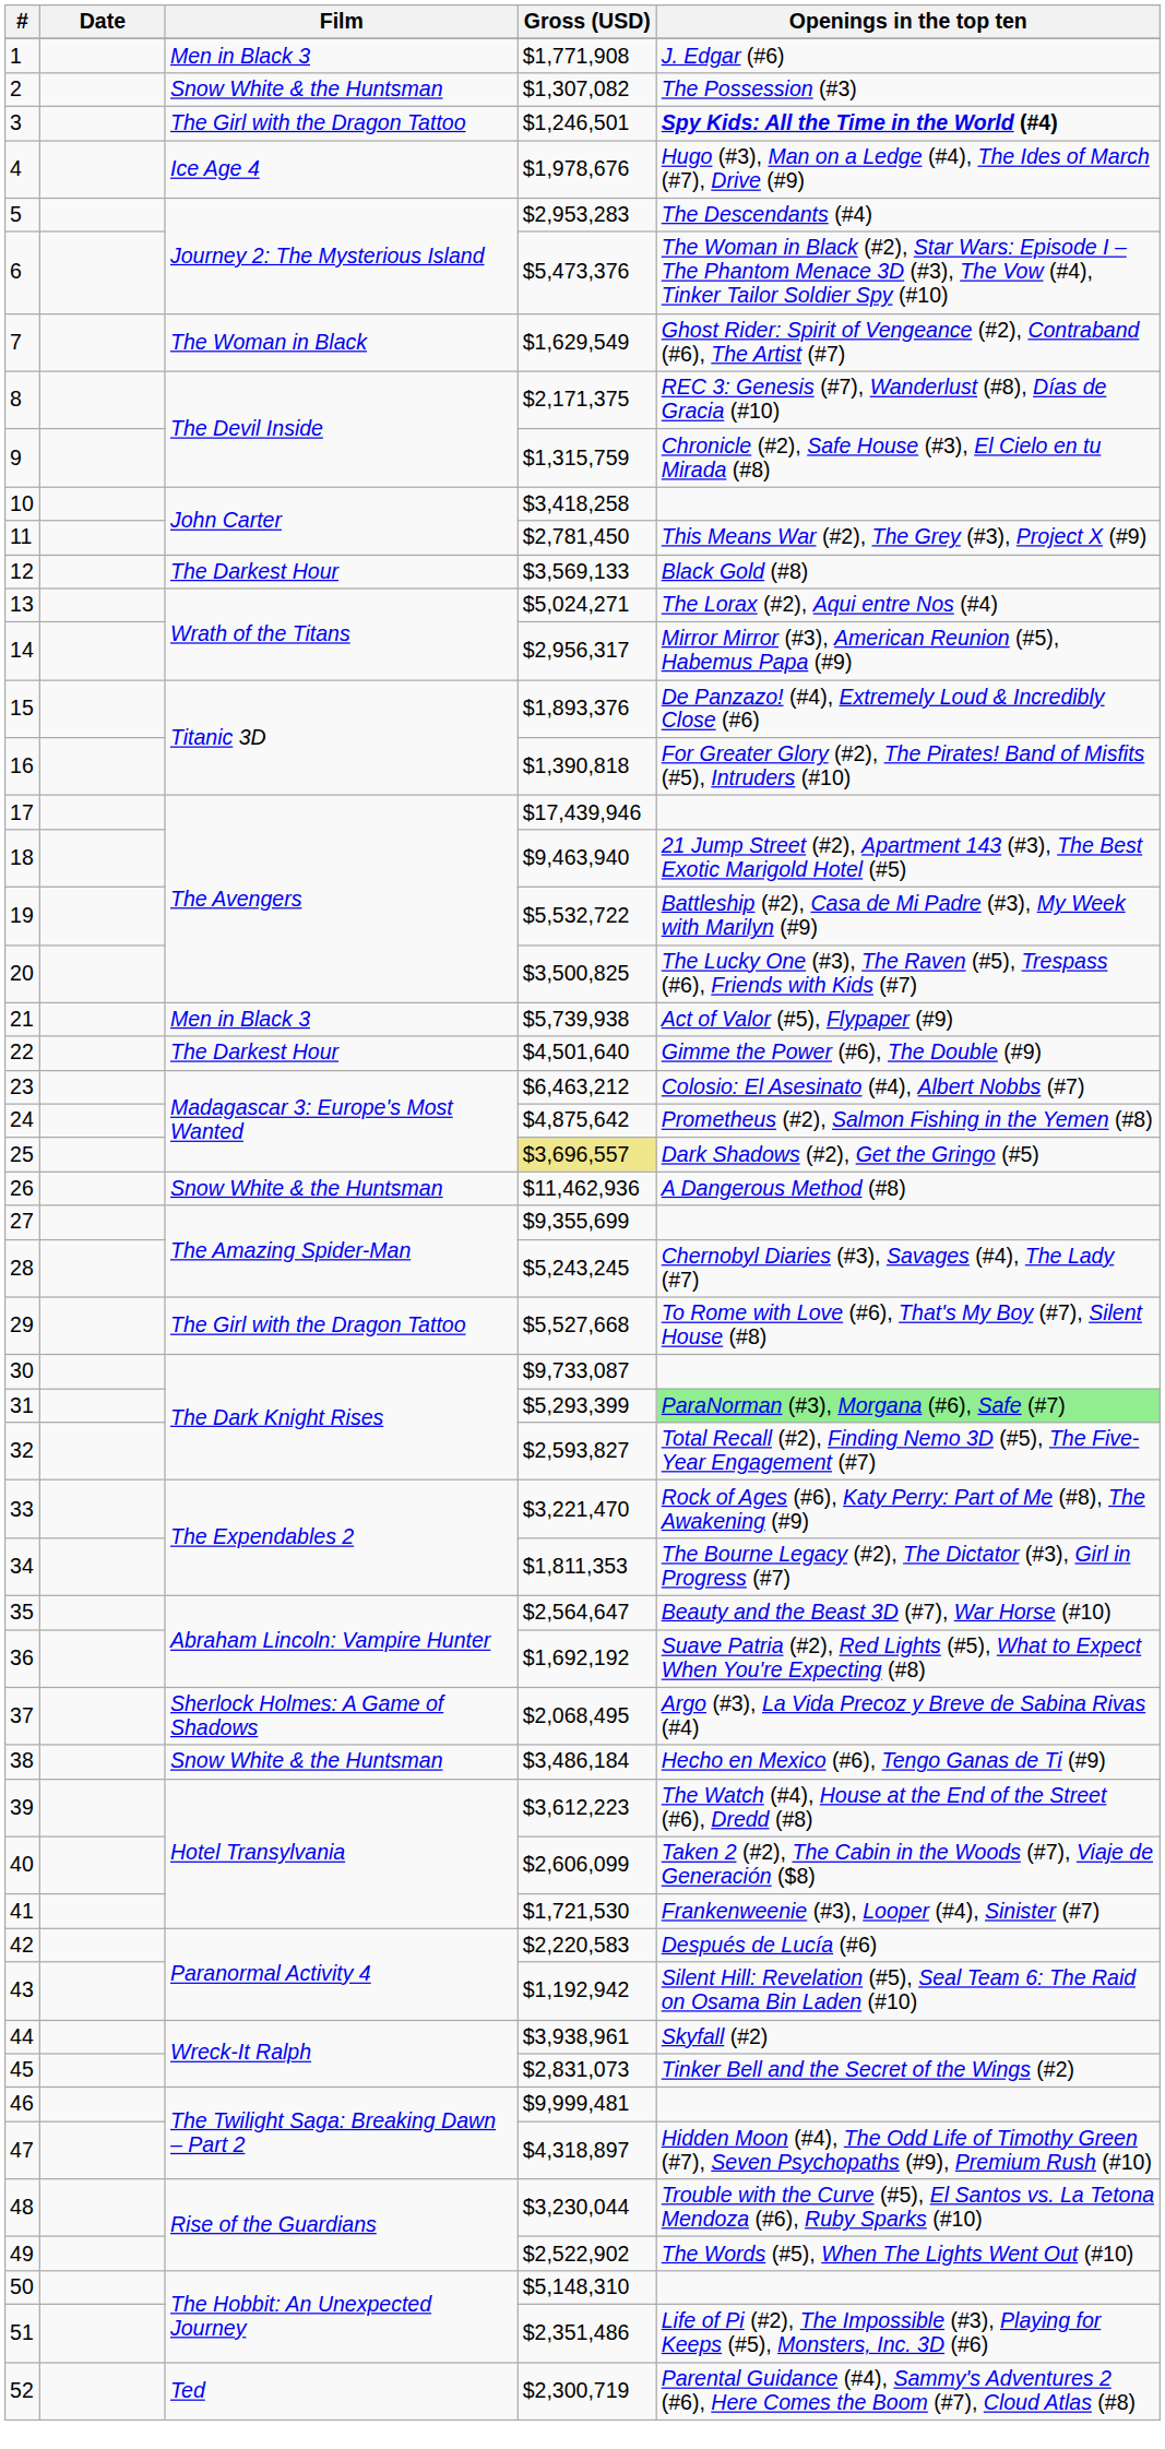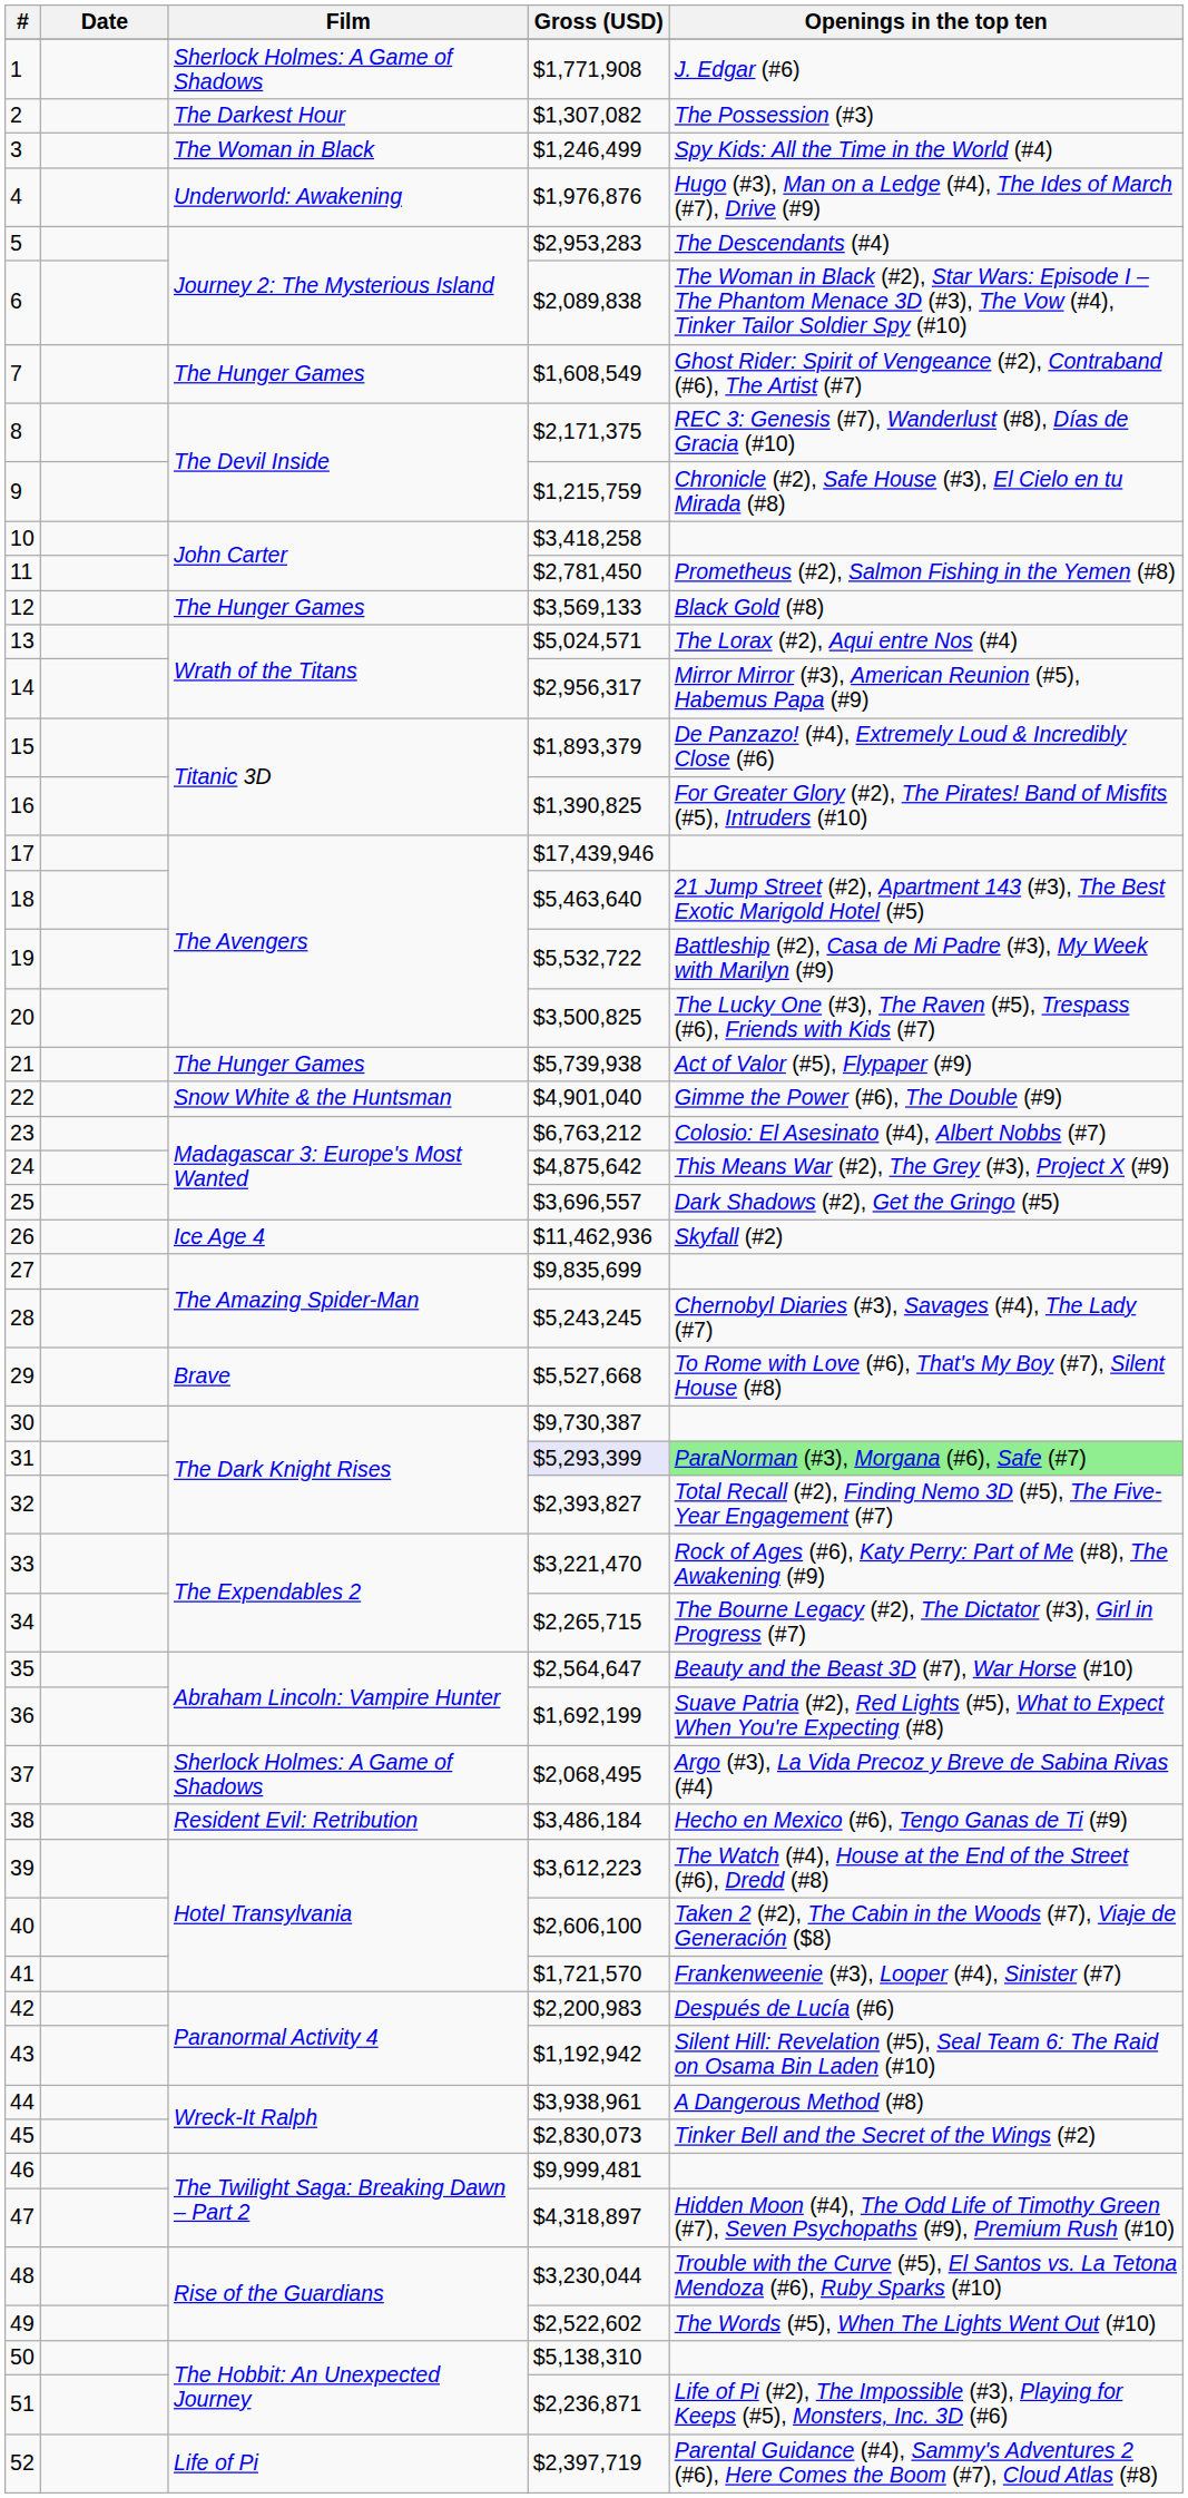1 | Film: Men in Black 3 -> Sherlock Holmes: A Game of Shadows
2 | Film: Snow White & the Huntsman -> The Darkest Hour
3 | Film: The Girl with the Dragon Tattoo -> The Woman in Black
3 | Gross (USD): $1,246,501 -> $1,246,499
3 | Openings in the top ten: bold -> normal
4 | Film: Ice Age 4 -> Underworld: Awakening
4 | Gross (USD): $1,978,676 -> $1,976,876
6 | Gross (USD): $5,473,376 -> $2,089,838
7 | Film: The Woman in Black -> The Hunger Games
7 | Gross (USD): $1,629,549 -> $1,608,549
9 | Gross (USD): $1,315,759 -> $1,215,759
11 | Openings in the top ten: This Means War (#2), The Grey (#3), Project X (#9) -> Prometheus (#2), Salmon Fishing in the Yemen (#8)
12 | Film: The Darkest Hour -> The Hunger Games
13 | Gross (USD): $5,024,271 -> $5,024,571
15 | Gross (USD): $1,893,376 -> $1,893,379
16 | Gross (USD): $1,390,818 -> $1,390,825
18 | Gross (USD): $9,463,940 -> $5,463,640
21 | Film: Men in Black 3 -> The Hunger Games
22 | Film: The Darkest Hour -> Snow White & the Huntsman
22 | Gross (USD): $4,501,640 -> $4,901,040
23 | Gross (USD): $6,463,212 -> $6,763,212
24 | Openings in the top ten: Prometheus (#2), Salmon Fishing in the Yemen (#8) -> This Means War (#2), The Grey (#3), Project X (#9)
25 | Gross (USD): khaki background -> no background
26 | Film: Snow White & the Huntsman -> Ice Age 4
26 | Openings in the top ten: A Dangerous Method (#8) -> Skyfall (#2)
27 | Gross (USD): $9,355,699 -> $9,835,699
29 | Film: The Girl with the Dragon Tattoo -> Brave
30 | Gross (USD): $9,733,087 -> $9,730,387
31 | Gross (USD): no background -> lavender background
32 | Gross (USD): $2,593,827 -> $2,393,827
34 | Gross (USD): $1,811,353 -> $2,265,715
36 | Gross (USD): $1,692,192 -> $1,692,199
38 | Film: Snow White & the Huntsman -> Resident Evil: Retribution
40 | Gross (USD): $2,606,099 -> $2,606,100
41 | Gross (USD): $1,721,530 -> $1,721,570
42 | Gross (USD): $2,220,583 -> $2,200,983
44 | Openings in the top ten: Skyfall (#2) -> A Dangerous Method (#8)
45 | Gross (USD): $2,831,073 -> $2,830,073
49 | Gross (USD): $2,522,902 -> $2,522,602
50 | Gross (USD): $5,148,310 -> $5,138,310
51 | Gross (USD): $2,351,486 -> $2,236,871
52 | Film: Ted -> Life of Pi
52 | Gross (USD): $2,300,719 -> $2,397,719
